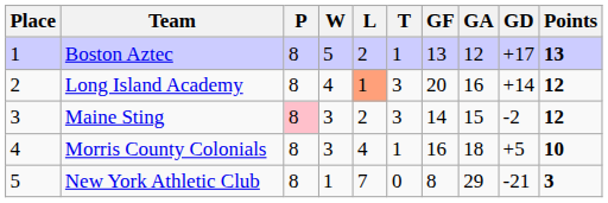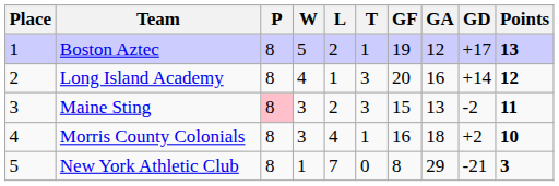Boston Aztec | GF: 13 -> 19
Long Island Academy | L: lightsalmon background -> no background
Maine Sting | GF: 14 -> 15
Maine Sting | GA: 15 -> 13
Maine Sting | Points: 12 -> 11
Morris County Colonials | GD: +5 -> +2
